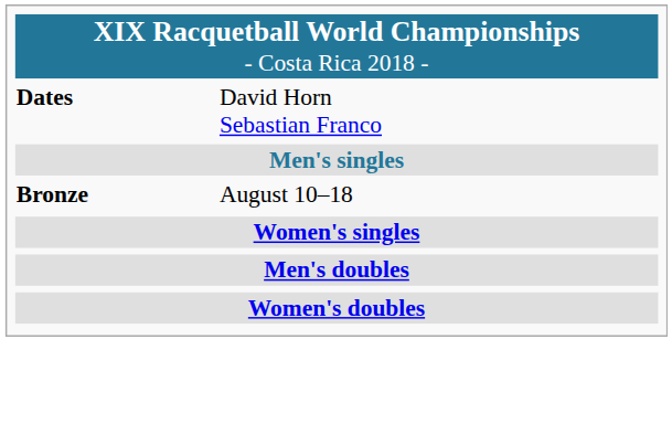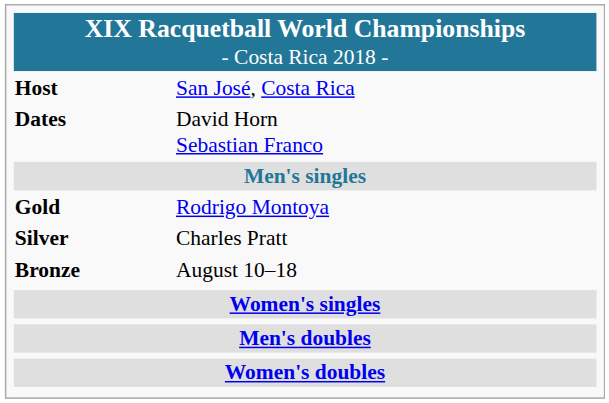+ row: Host | San José, Costa Rica
+ row: Gold | Rodrigo Montoya
+ row: Silver | Charles Pratt
